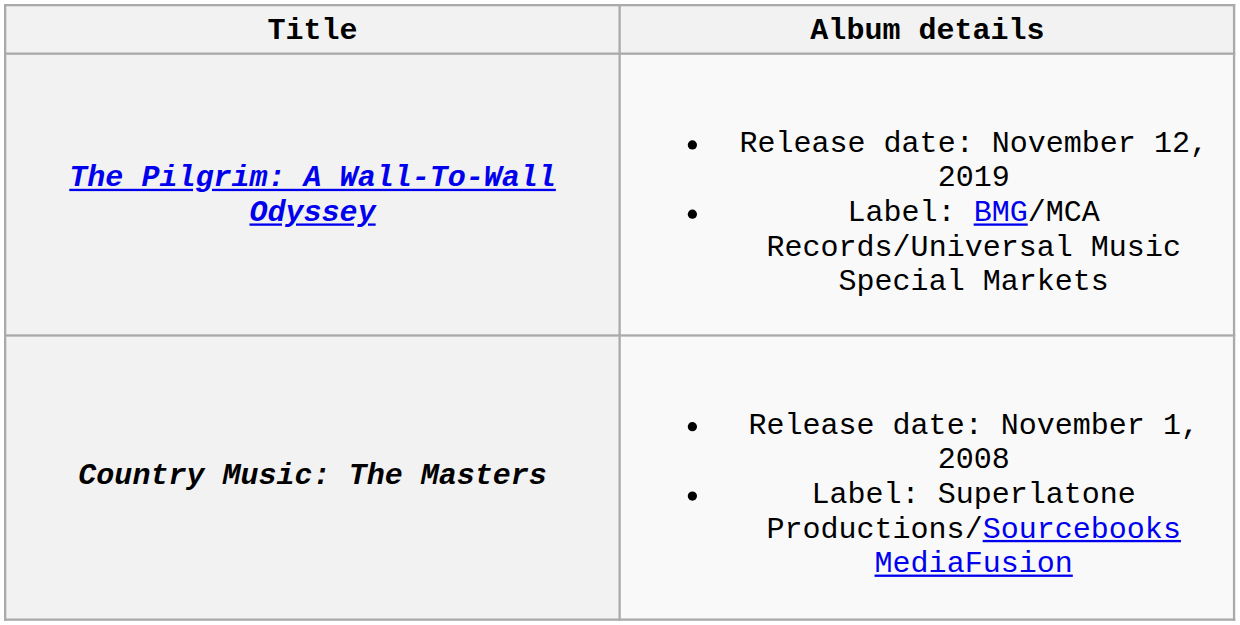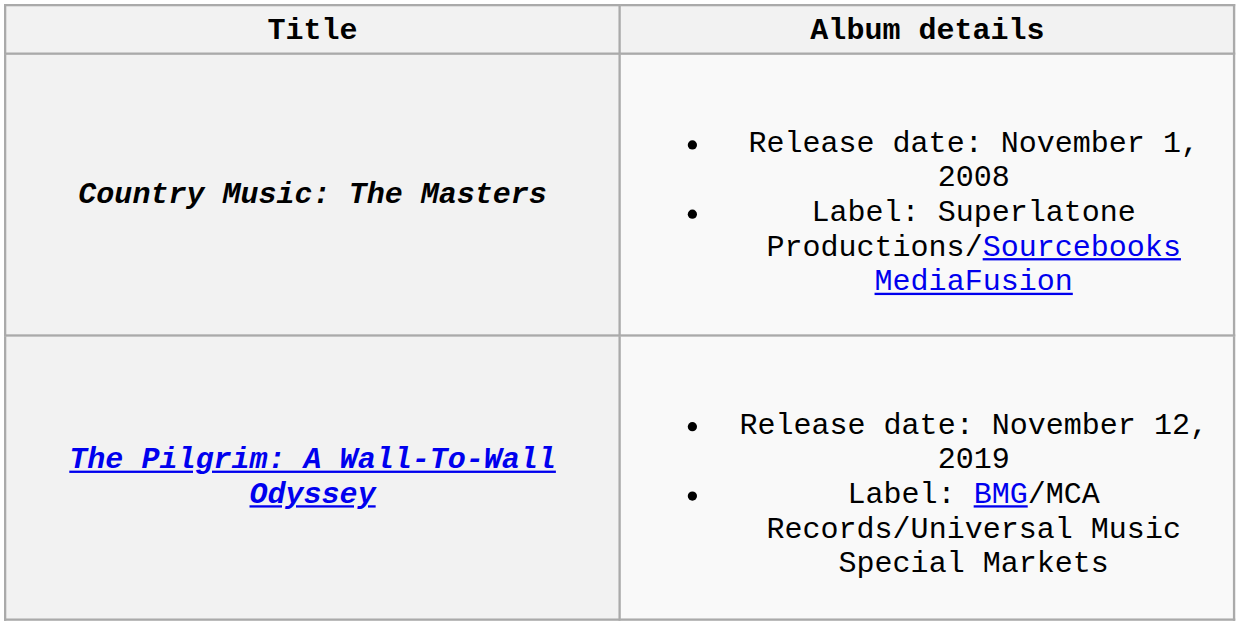rows swapped: Country Music: The Masters <-> The Pilgrim: A Wall-To-Wall Odyssey
